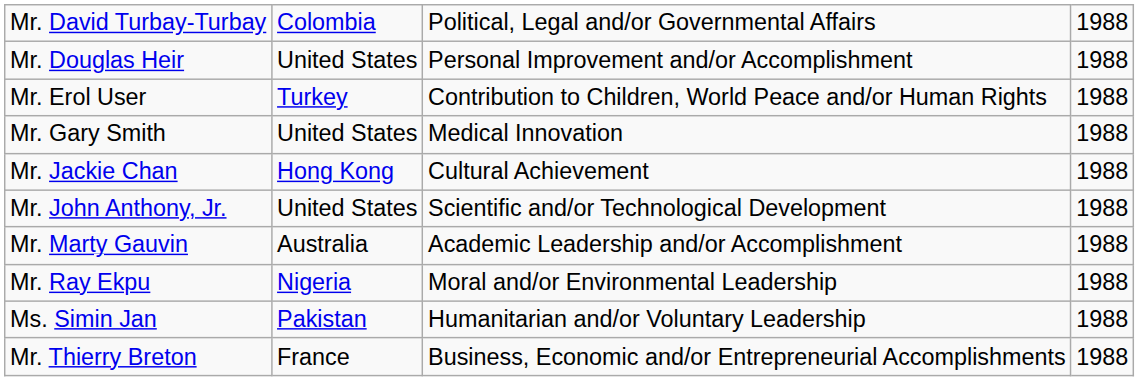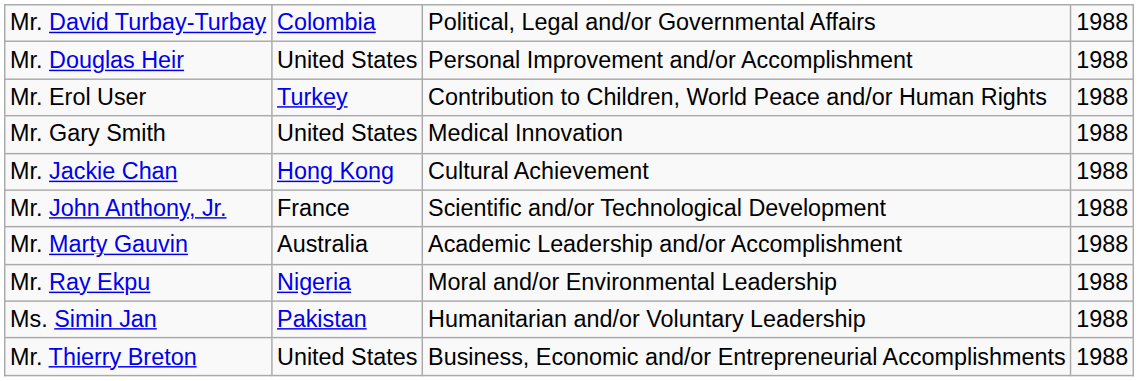Mr. John Anthony, Jr. | column 2: United States -> France
Mr. Thierry Breton | column 2: France -> United States
